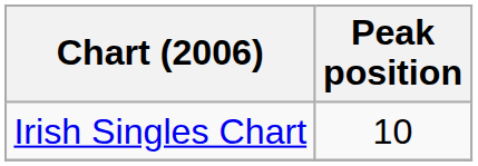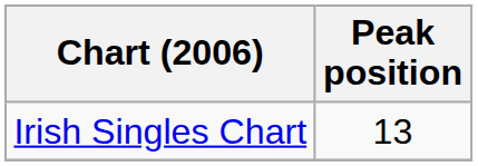Irish Singles Chart | Peak position: 10 -> 13
